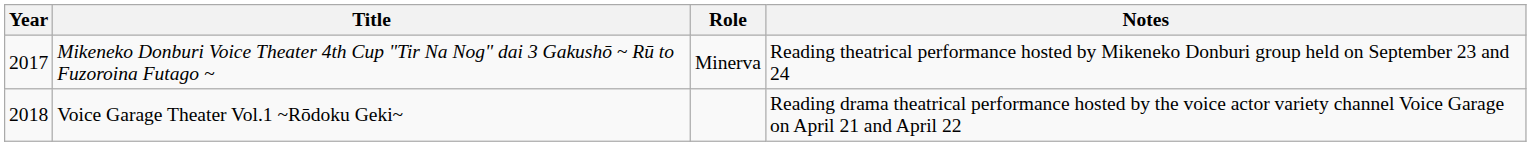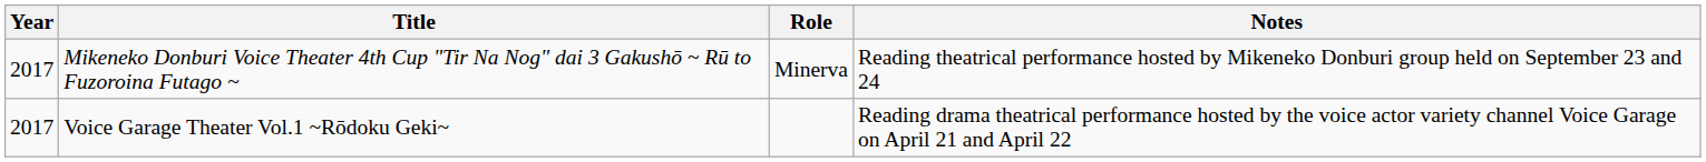Voice Garage Theater Vol.1 ~Rōdoku Geki~ | Year: 2018 -> 2017
